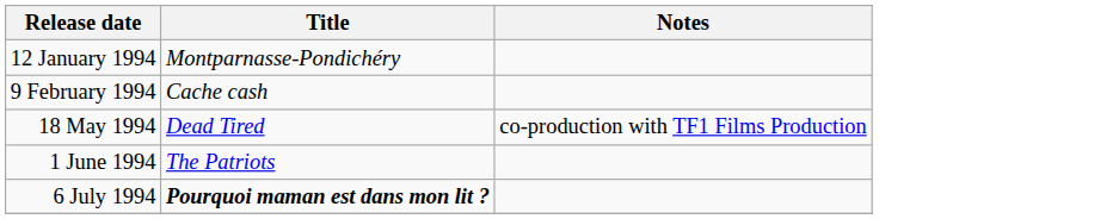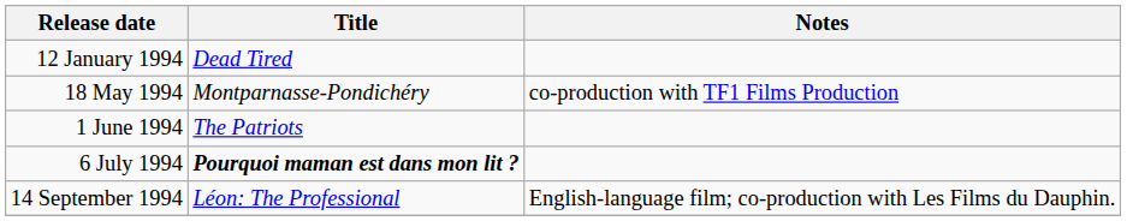12 January 1994 | Title: Montparnasse-Pondichéry -> Dead Tired
- row: 9 February 1994 | Cache cash
18 May 1994 | Title: Dead Tired -> Montparnasse-Pondichéry
+ row: 14 September 1994 | Léon: The Professional | English-language film; co-production with Les Films du Dauphin.
